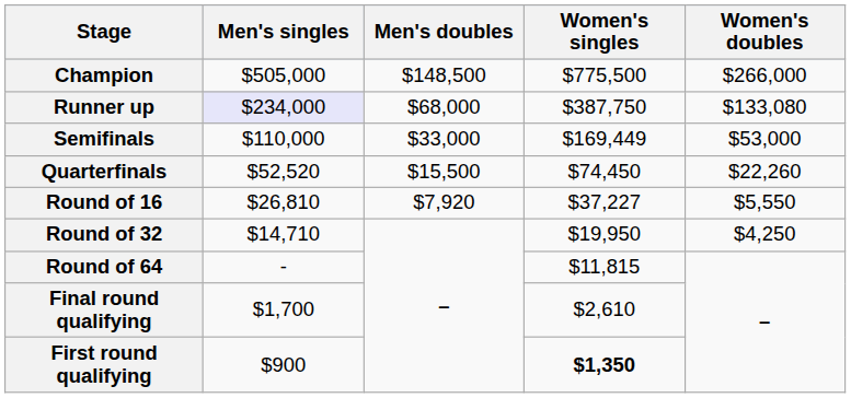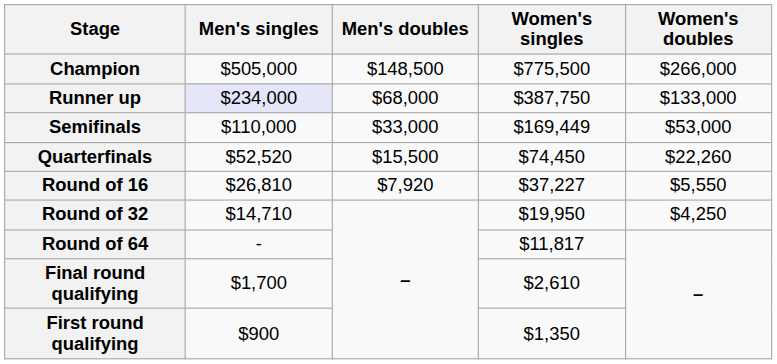Runner up | Women's doubles: $133,080 -> $133,000
Round of 64 | Women's singles: $11,815 -> $11,817
First round qualifying | Women's singles: bold -> normal
